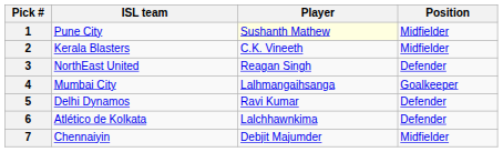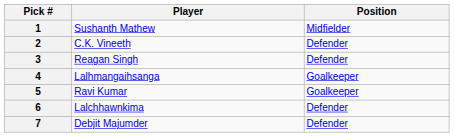- column: ISL team | Pune City | Kerala Blasters | NorthEast United | Mumbai City | Delhi Dynamos | Atlético de Kolkata | Chennaiyin
1 | Player: lightyellow background -> no background
2 | Position: Midfielder -> Defender
5 | Position: Defender -> Goalkeeper
7 | Position: Midfielder -> Defender
